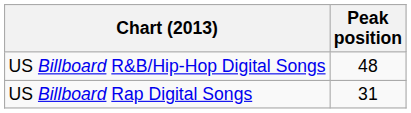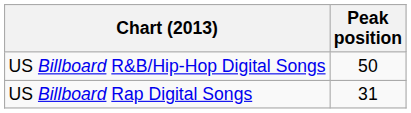US Billboard R&B/Hip-Hop Digital Songs | Peak position: 48 -> 50
